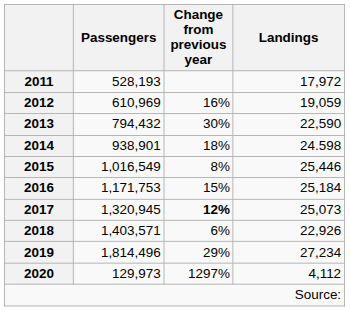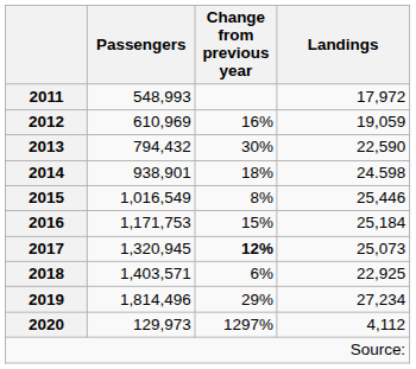2011 | Passengers: 528,193 -> 548,993
2018 | Landings: 22,926 -> 22,925
